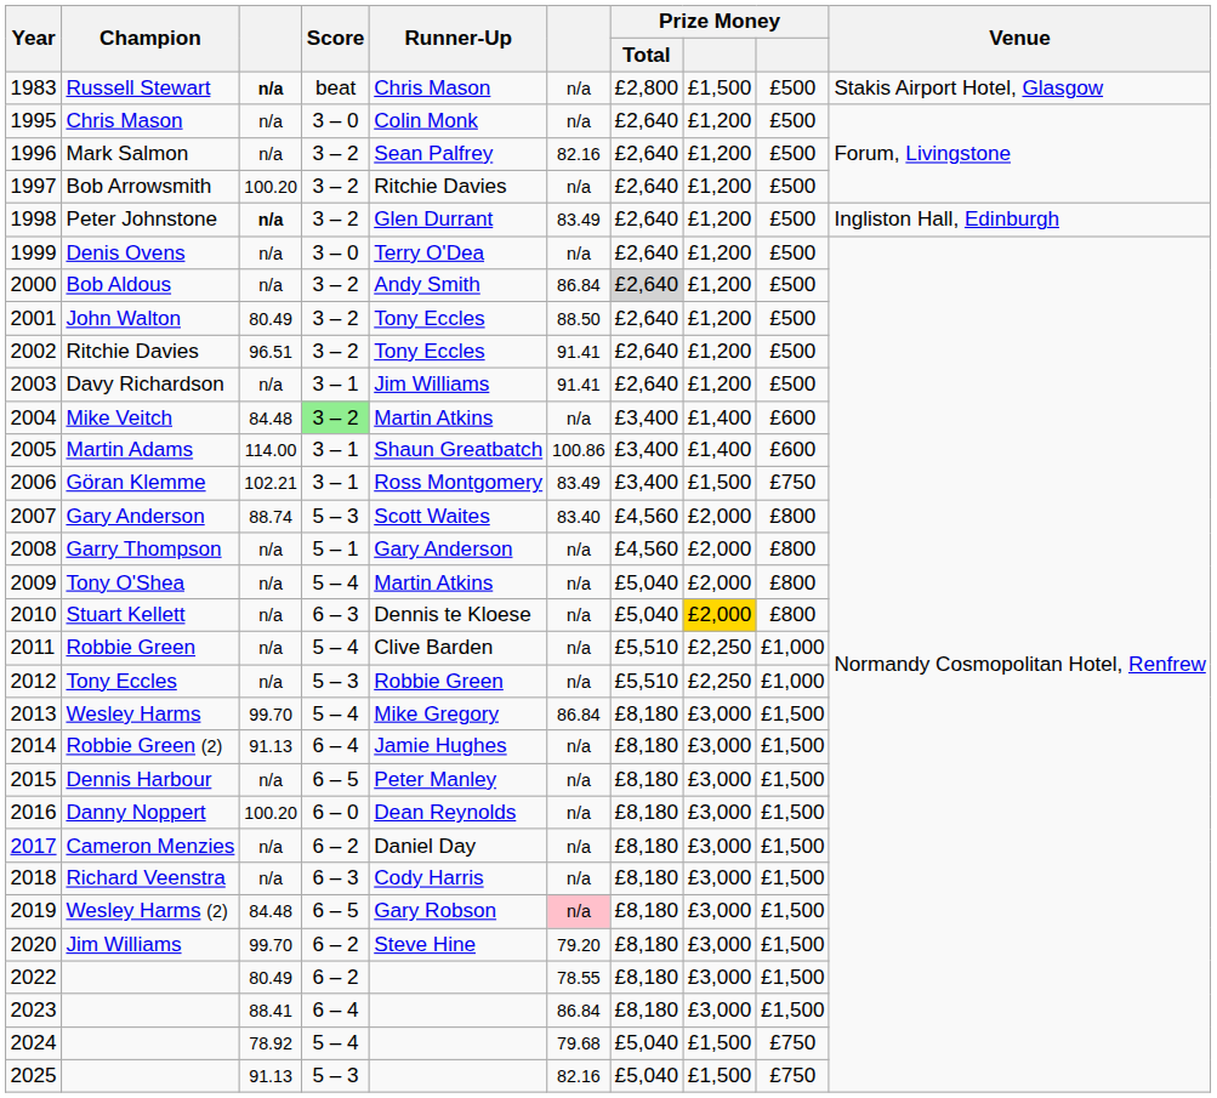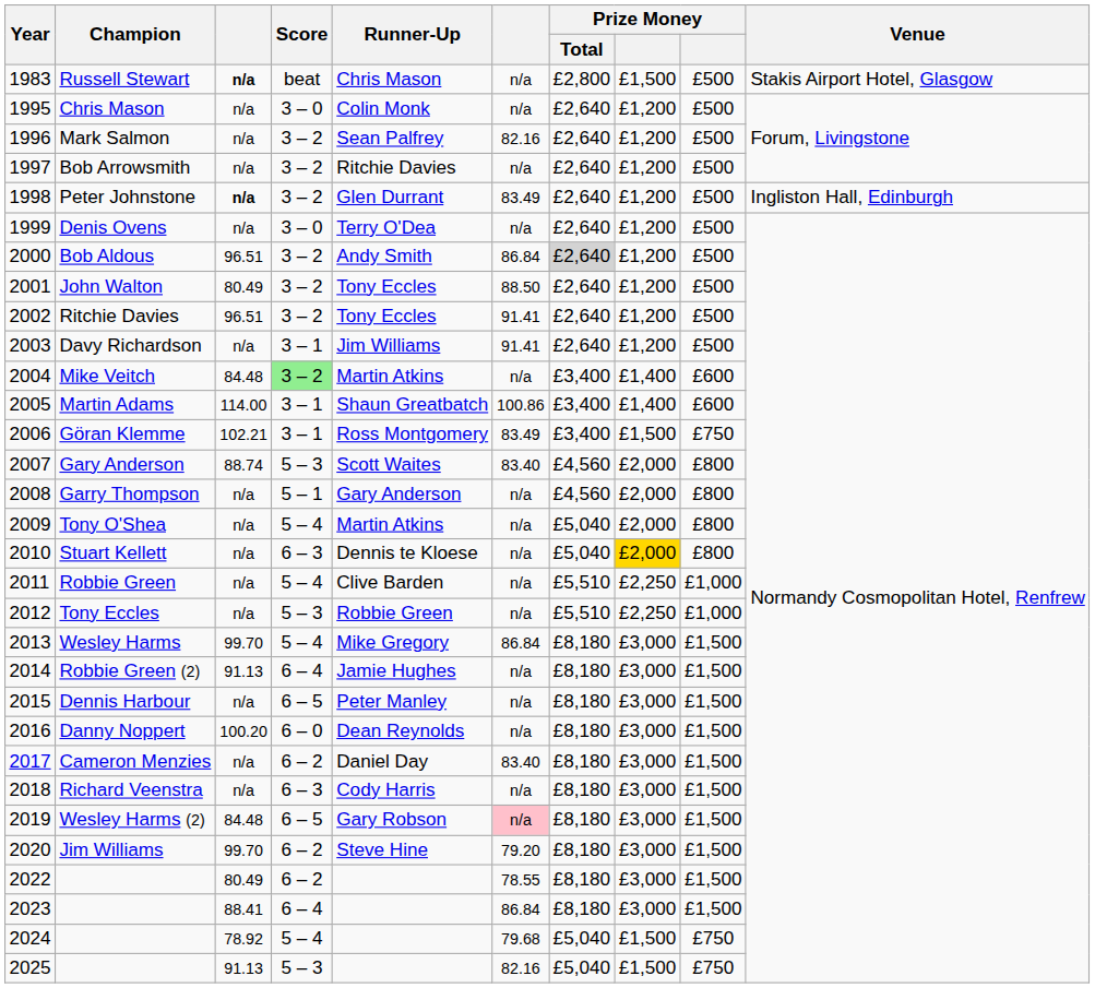Bob Arrowsmith | column 3: 100.20 -> n/a
Bob Aldous | column 3: n/a -> 96.51
Cameron Menzies | column 6: n/a -> 83.40
